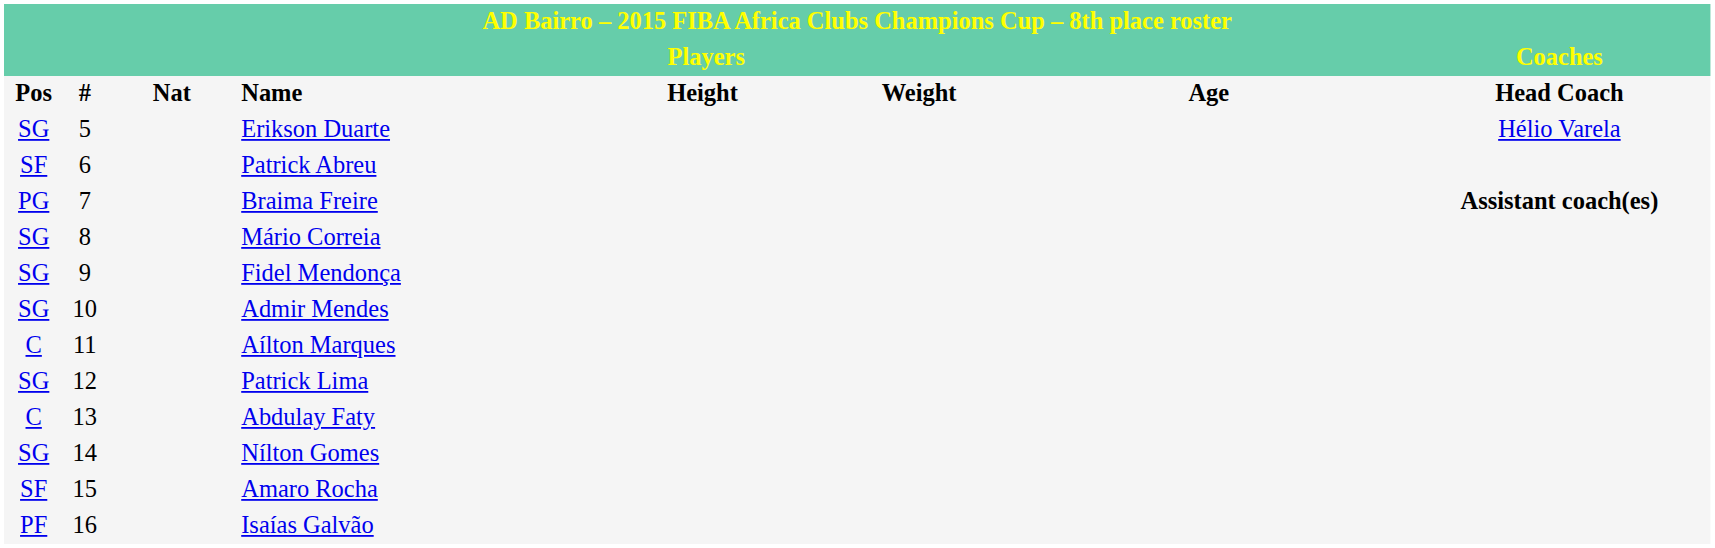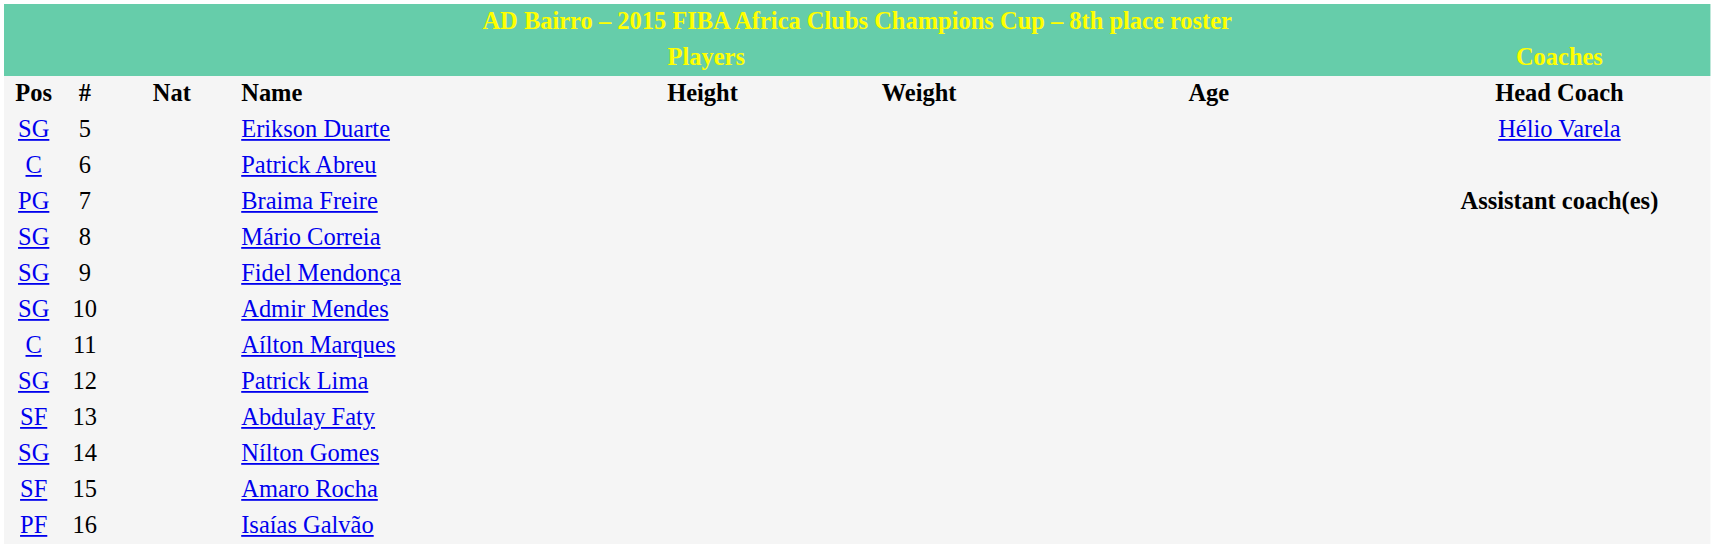Patrick Abreu | column 1: SF -> C
Abdulay Faty | column 1: C -> SF
